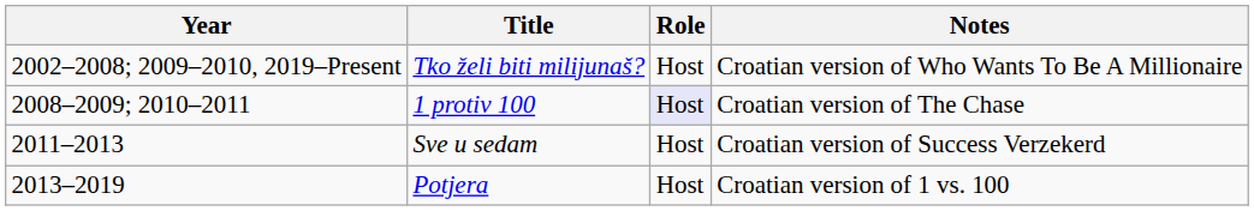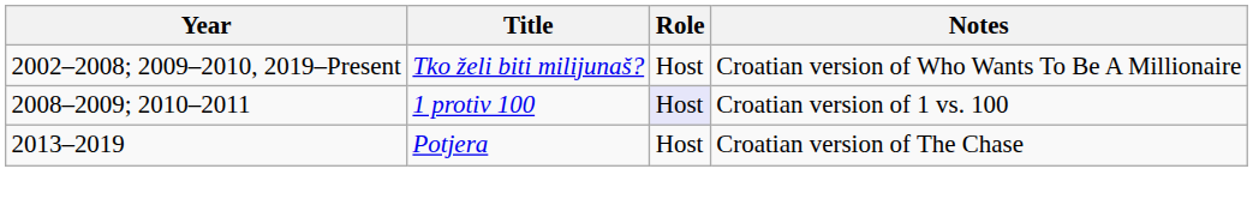1 protiv 100 | Notes: Croatian version of The Chase -> Croatian version of 1 vs. 100
- row: 2011–2013 | Sve u sedam | Host | Croatian version of Success Verzekerd
Potjera | Notes: Croatian version of 1 vs. 100 -> Croatian version of The Chase
